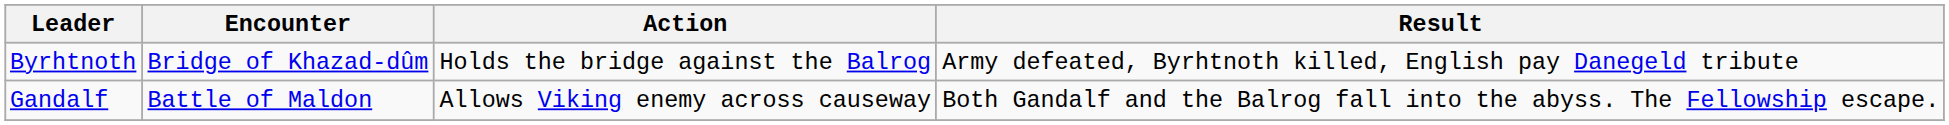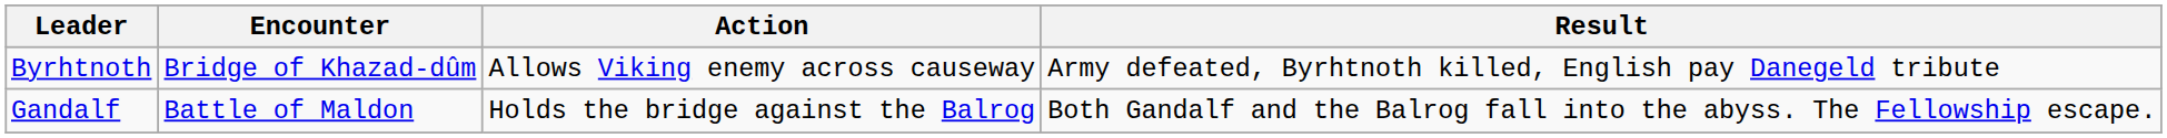Byrhtnoth | Action: Holds the bridge against the Balrog -> Allows Viking enemy across causeway
Gandalf | Action: Allows Viking enemy across causeway -> Holds the bridge against the Balrog
